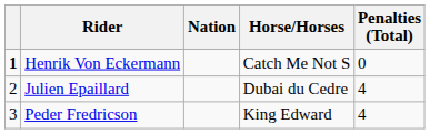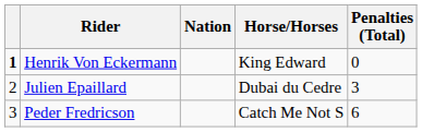Henrik Von Eckermann | Horse/Horses: Catch Me Not S -> King Edward
Julien Epaillard | Penalties (Total): 4 -> 3
Peder Fredricson | Horse/Horses: King Edward -> Catch Me Not S
Peder Fredricson | Penalties (Total): 4 -> 6
